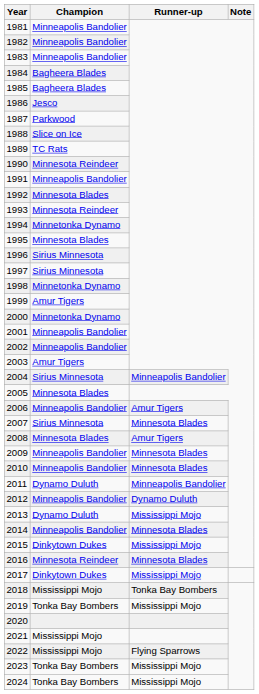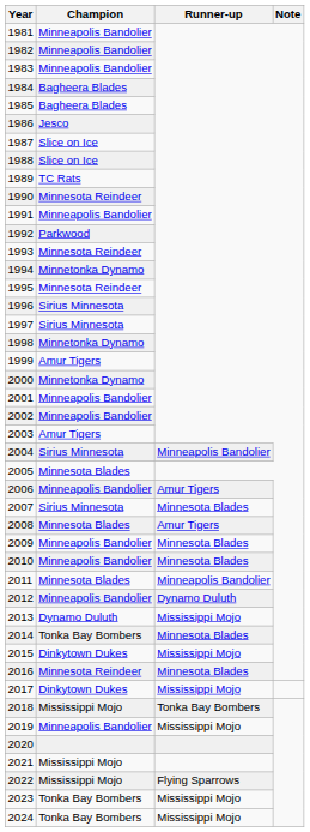1987 | Champion: Parkwood -> Slice on Ice
1992 | Champion: Minnesota Blades -> Parkwood
1995 | Champion: Minnesota Blades -> Minnesota Reindeer
2011 | Champion: Dynamo Duluth -> Minnesota Blades
2014 | Champion: Minneapolis Bandolier -> Tonka Bay Bombers
2019 | Champion: Tonka Bay Bombers -> Minneapolis Bandolier
